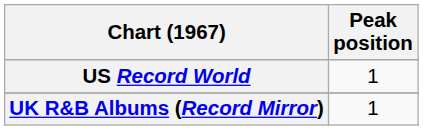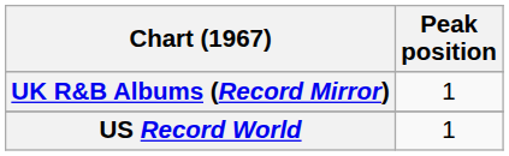rows swapped: UK R&B Albums (Record Mirror) <-> US Record World
